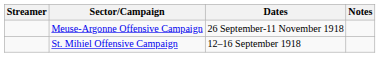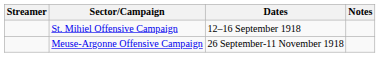rows swapped: St. Mihiel Offensive Campaign <-> Meuse-Argonne Offensive Campaign
